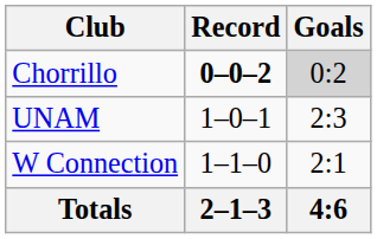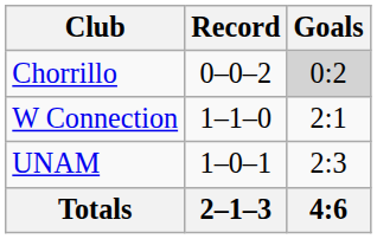Chorrillo | Record: bold -> normal
rows swapped: UNAM <-> W Connection
